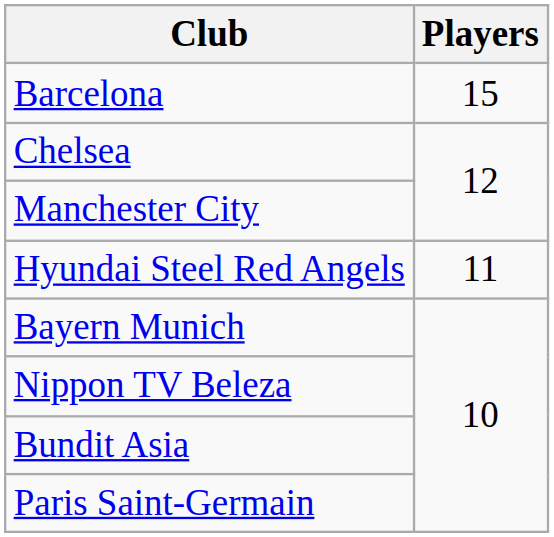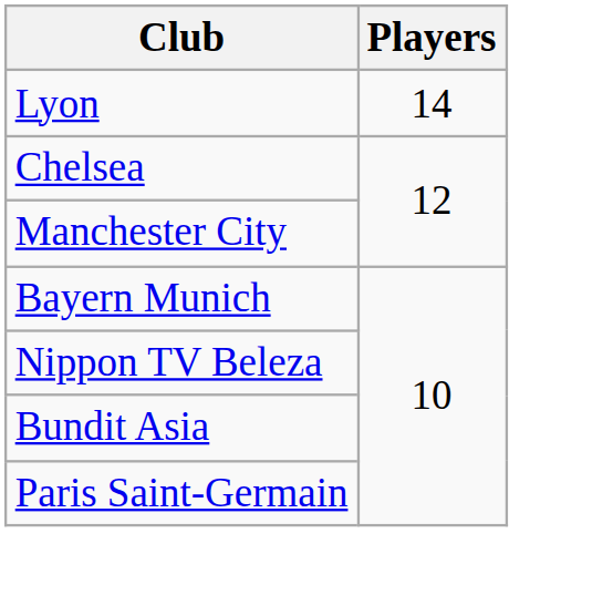- row: Barcelona | 15
+ row: Lyon | 14
- row: Hyundai Steel Red Angels | 11
